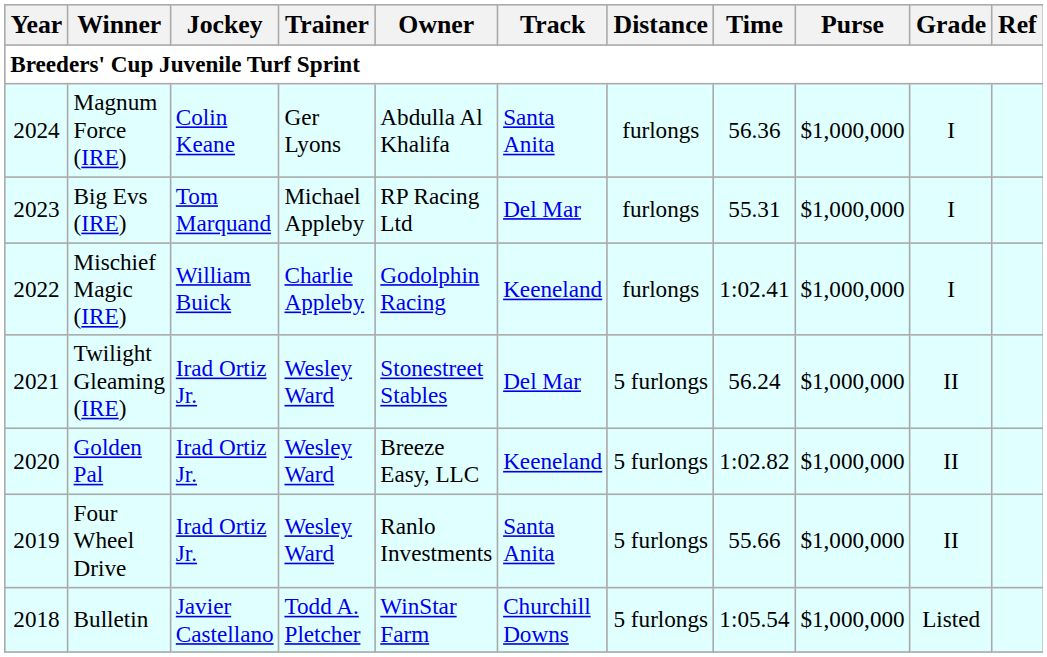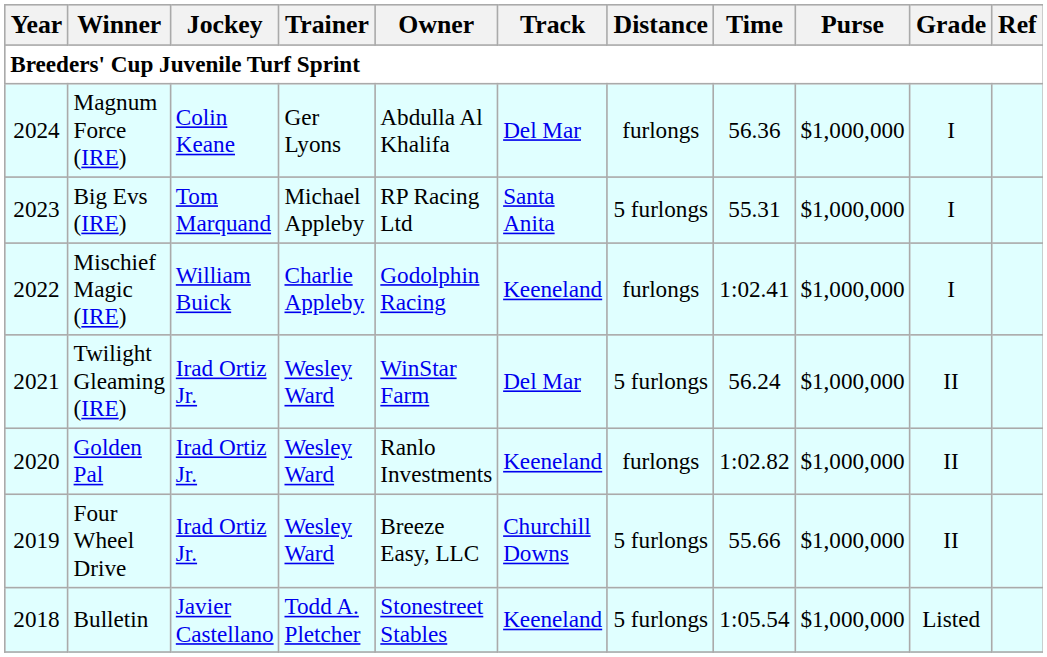Magnum Force (IRE) | Track: Santa Anita -> Del Mar
Big Evs (IRE) | Track: Del Mar -> Santa Anita
Big Evs (IRE) | Distance: furlongs -> 5 furlongs
Twilight Gleaming (IRE) | Owner: Stonestreet Stables -> WinStar Farm
Golden Pal | Owner: Breeze Easy, LLC -> Ranlo Investments
Golden Pal | Distance: 5 furlongs -> furlongs
Four Wheel Drive | Owner: Ranlo Investments -> Breeze Easy, LLC
Four Wheel Drive | Track: Santa Anita -> Churchill Downs
Bulletin | Owner: WinStar Farm -> Stonestreet Stables
Bulletin | Track: Churchill Downs -> Keeneland
